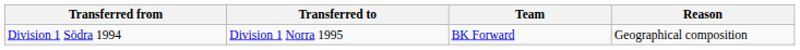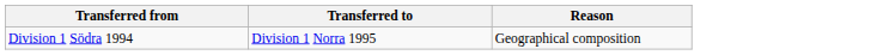- column: Team | BK Forward
